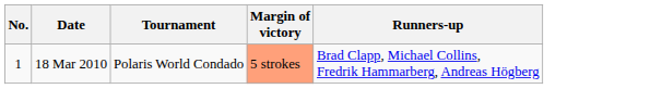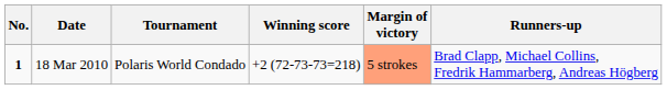+ column: Winning score | +2 (72-73-73=218)
18 Mar 2010 | No.: normal -> bold
